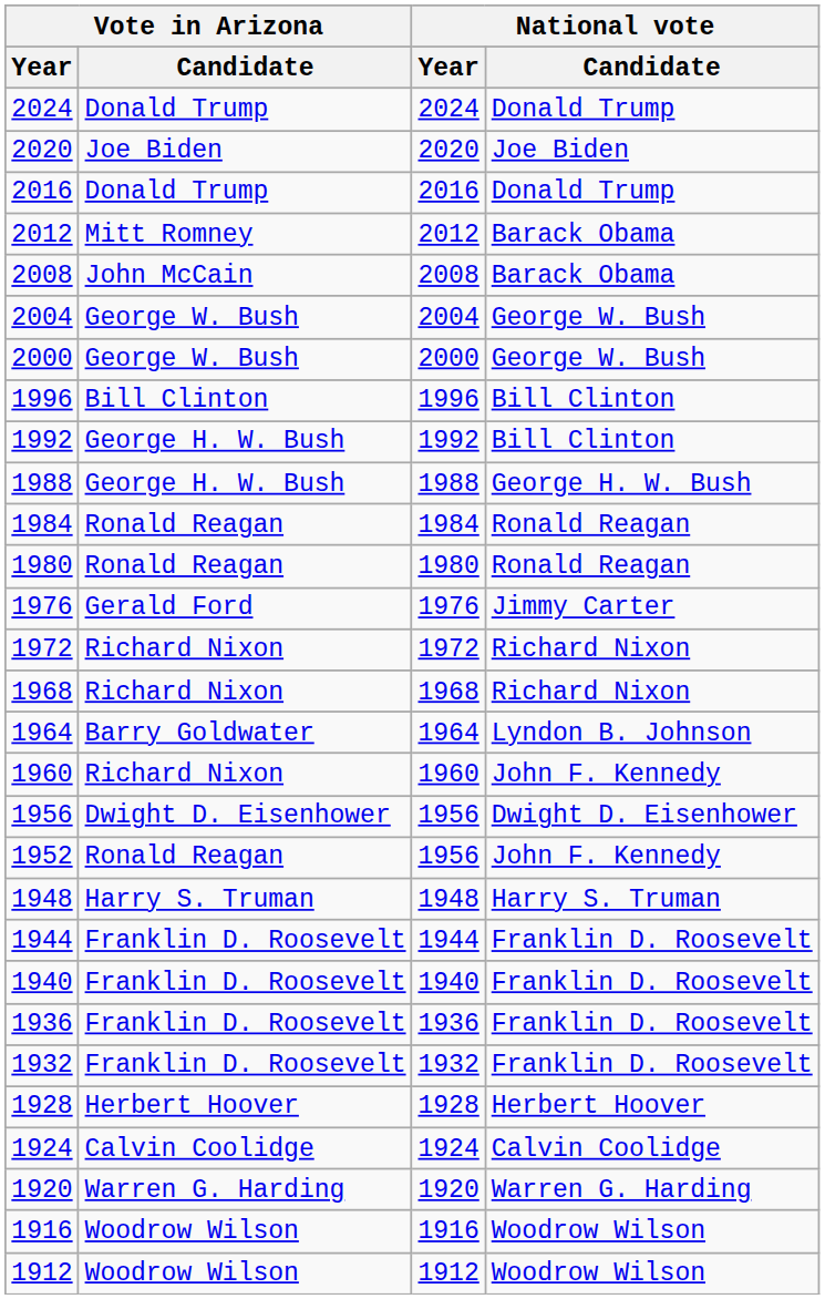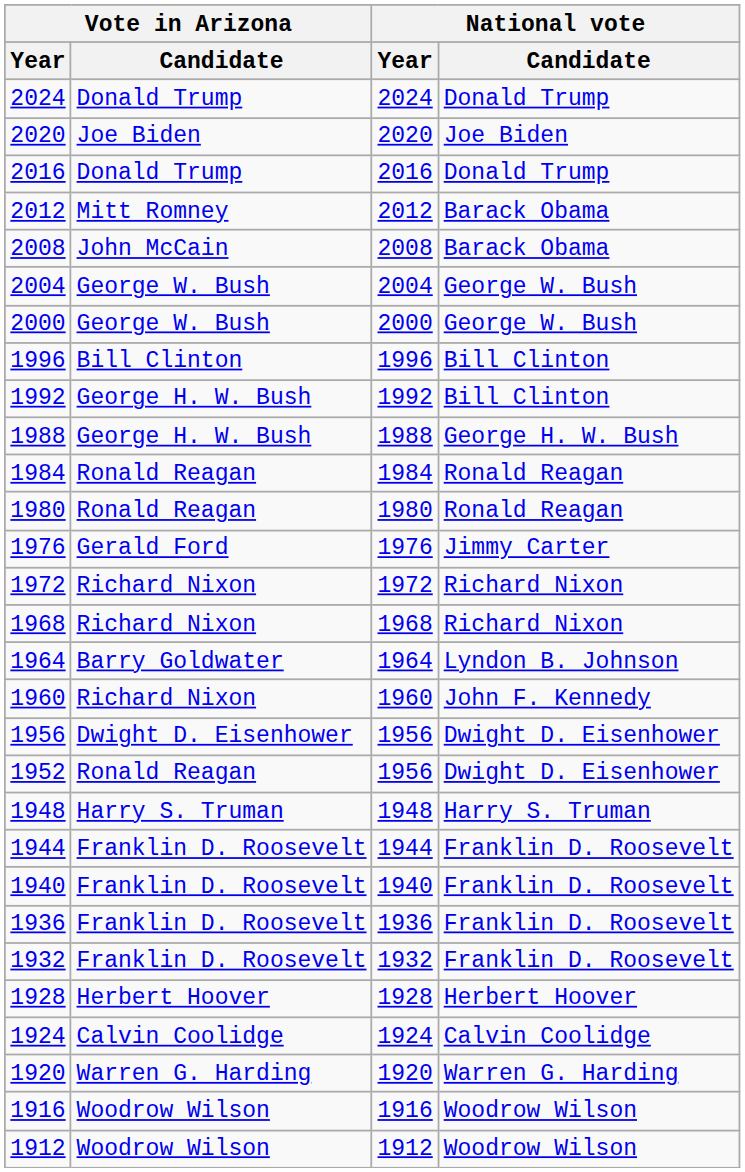1952 | National vote / Candidate: John F. Kennedy -> Dwight D. Eisenhower
